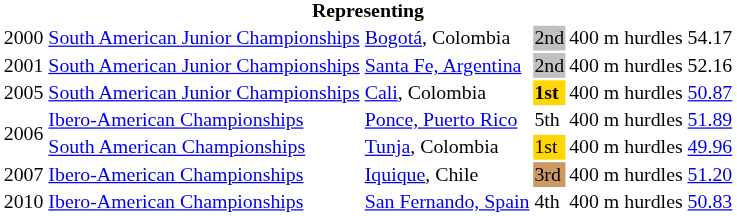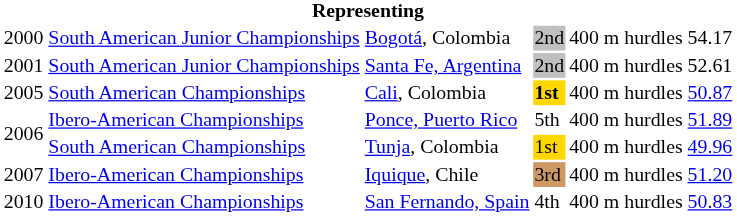Santa Fe, Argentina | column 6: 52.16 -> 52.61
Cali, Colombia | column 2: South American Junior Championships -> South American Championships
